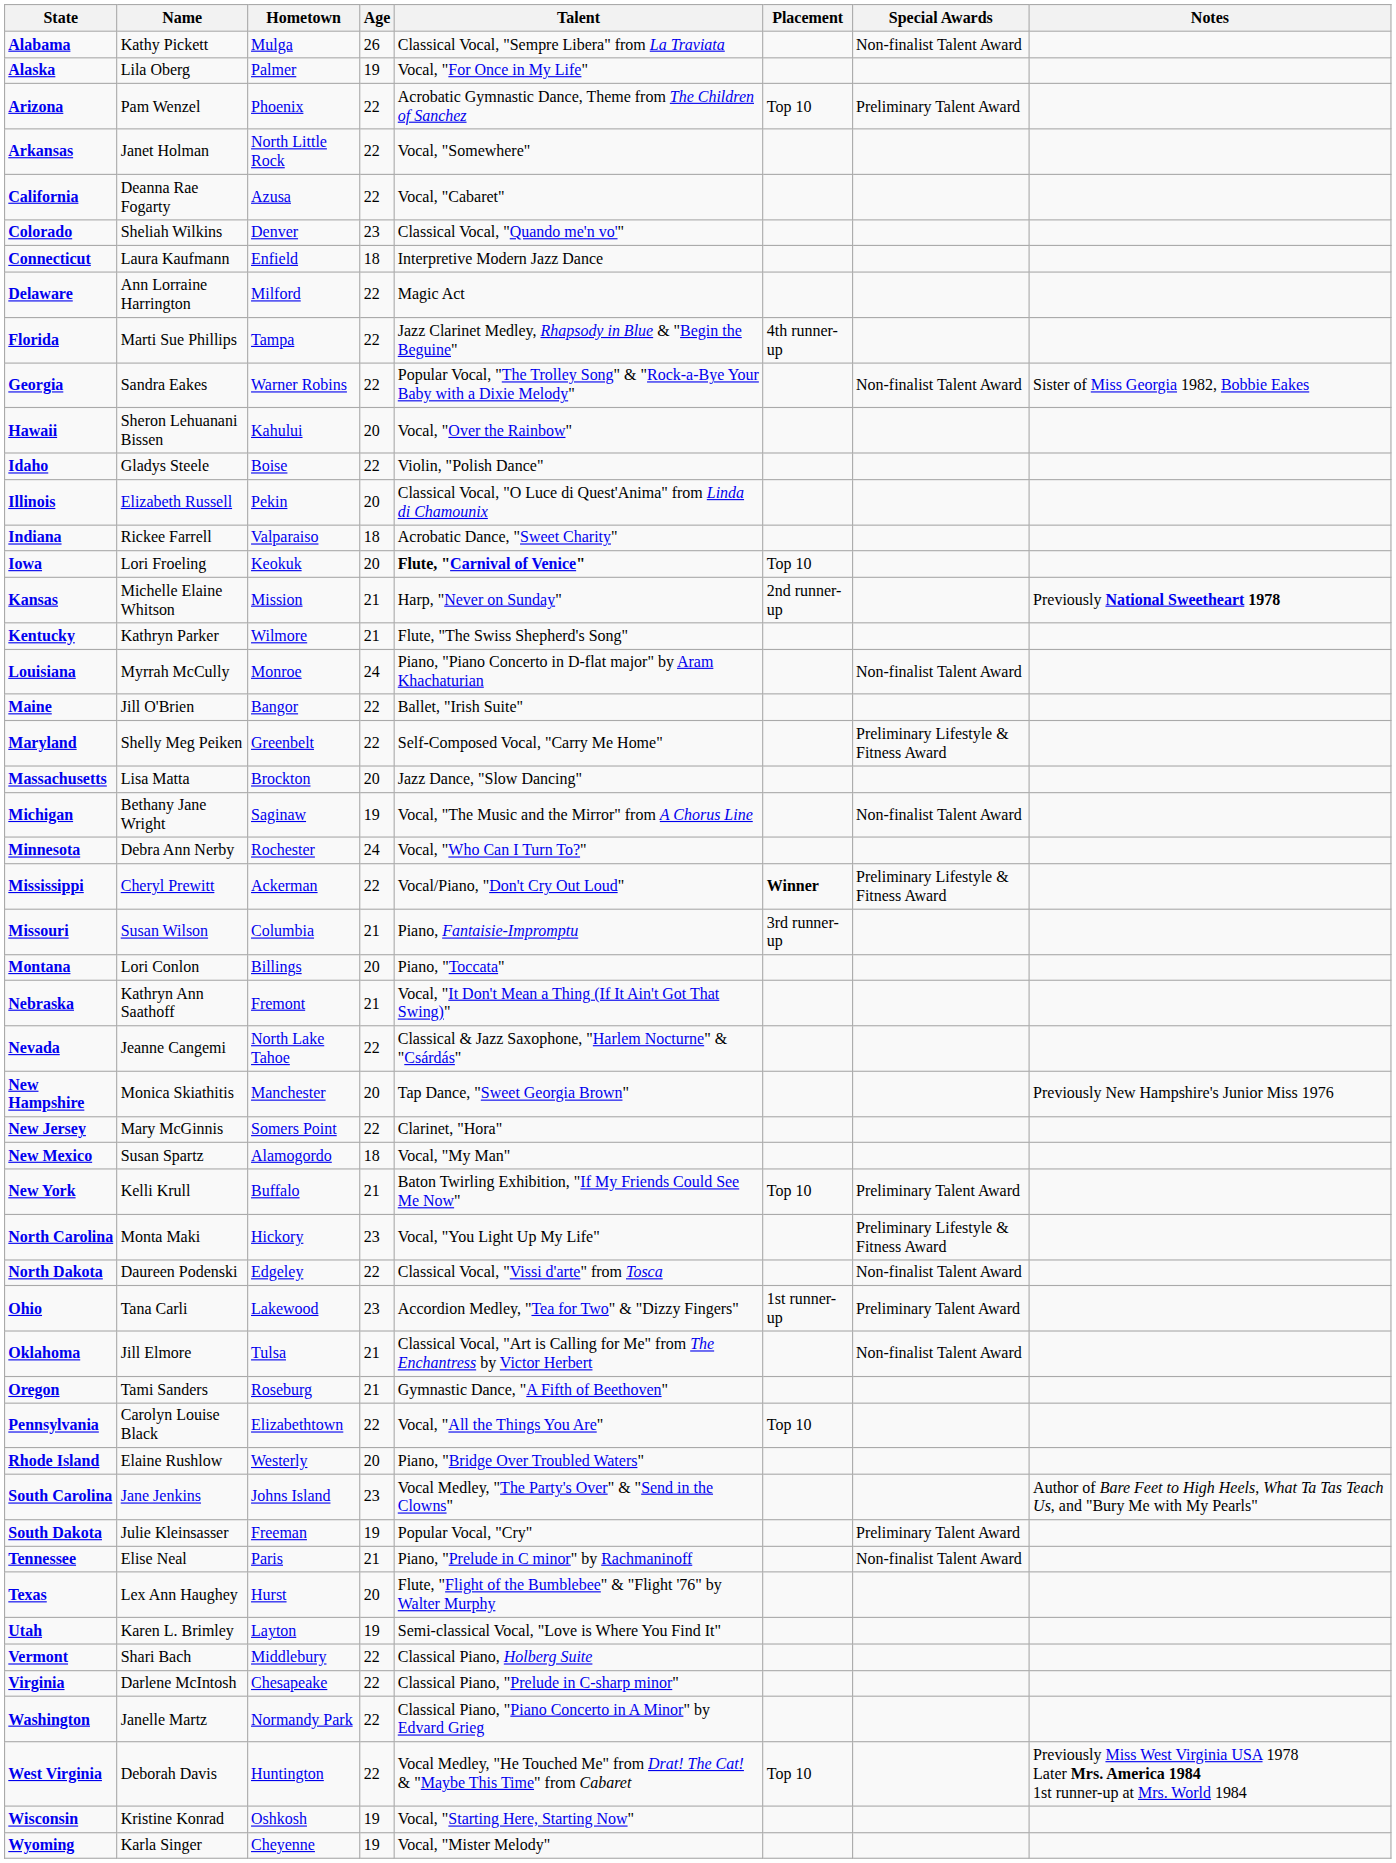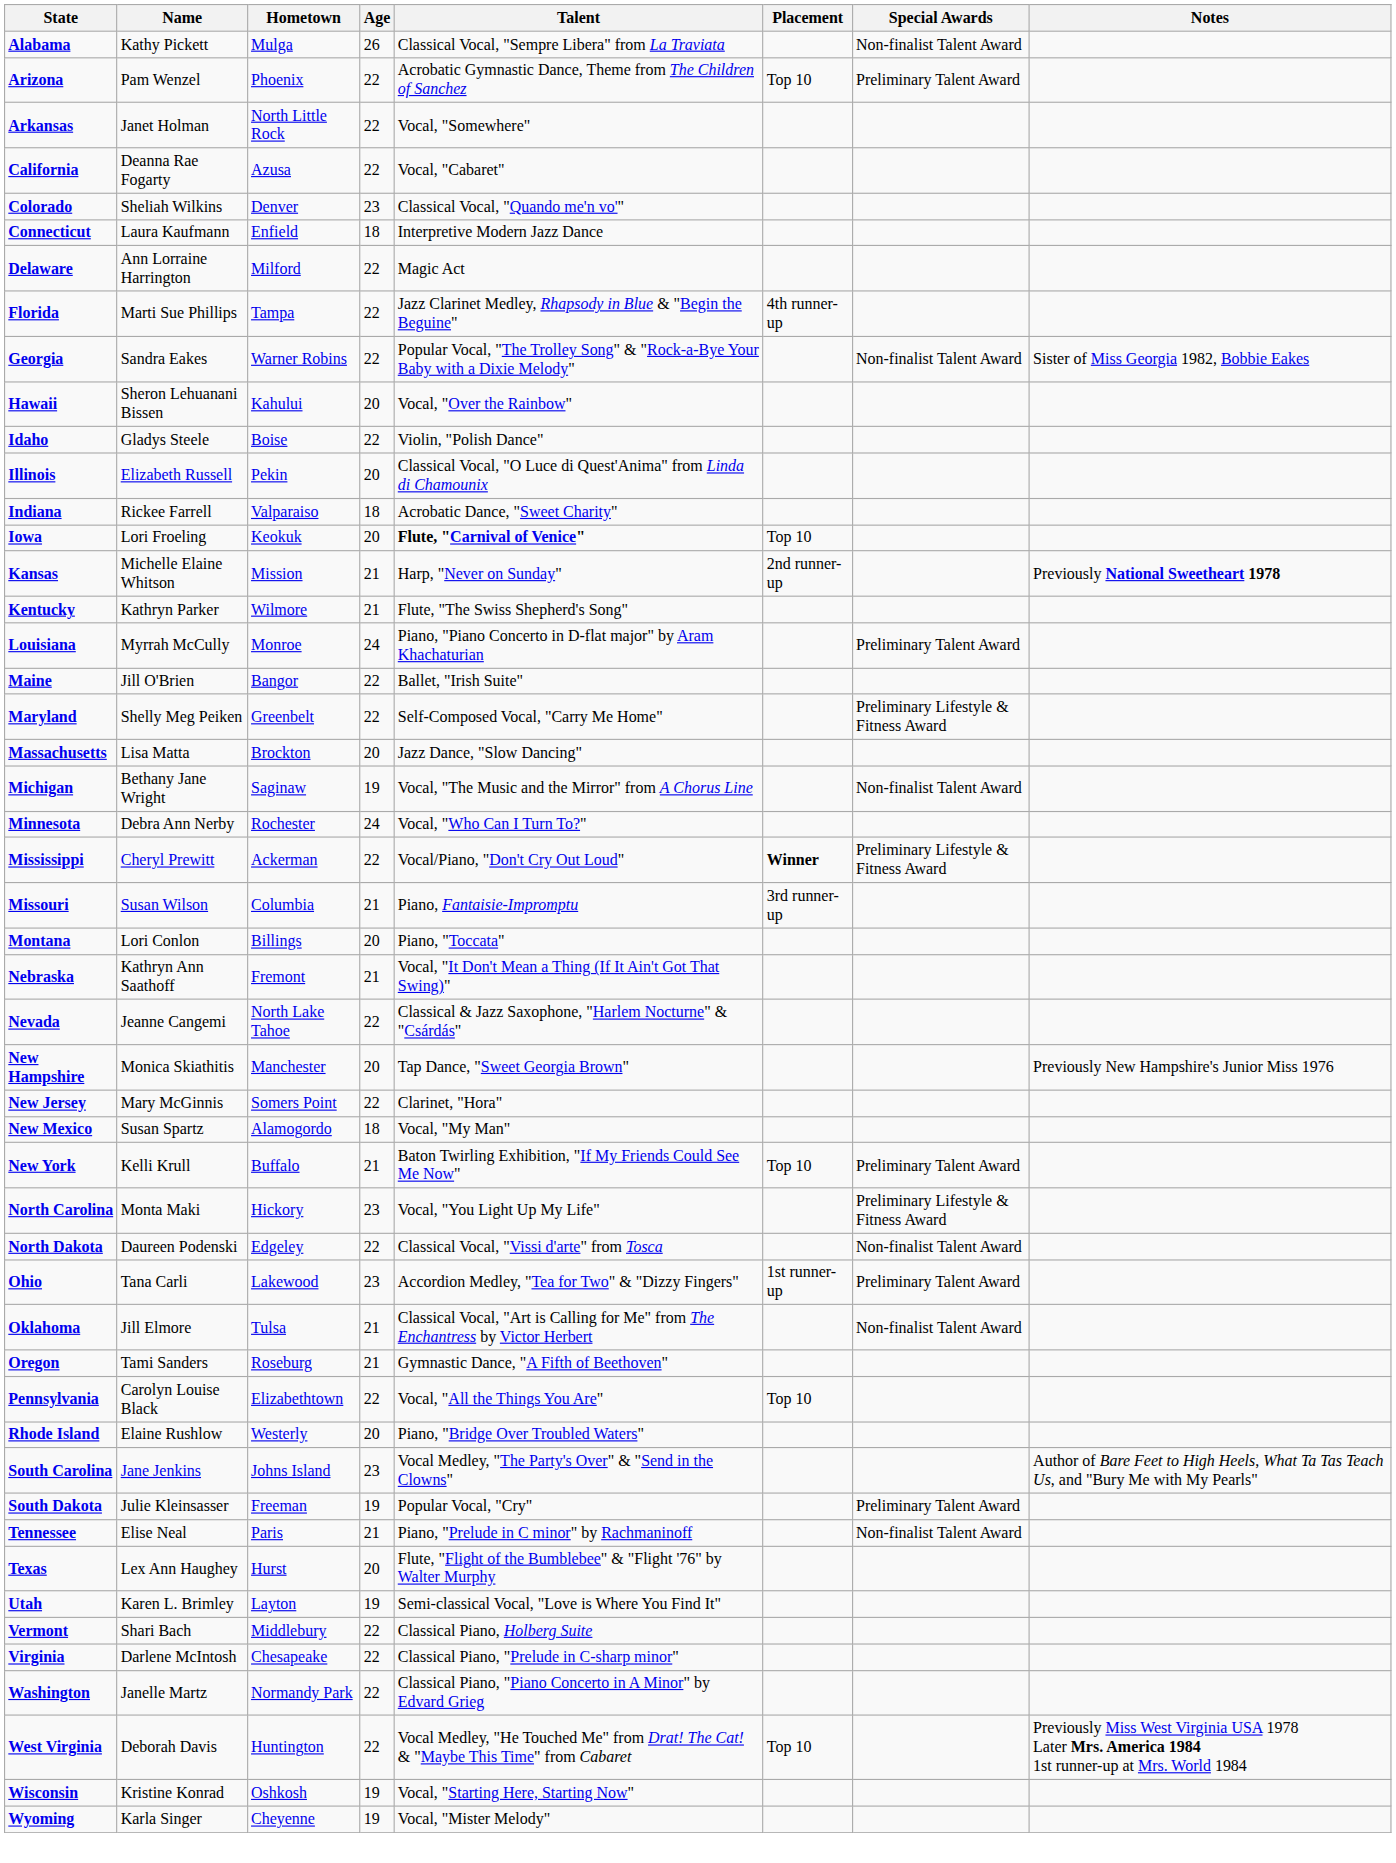- row: Alaska | Lila Oberg | Palmer | 19 | Vocal, "For Once in My Life"
Louisiana | Special Awards: Non-finalist Talent Award -> Preliminary Talent Award
